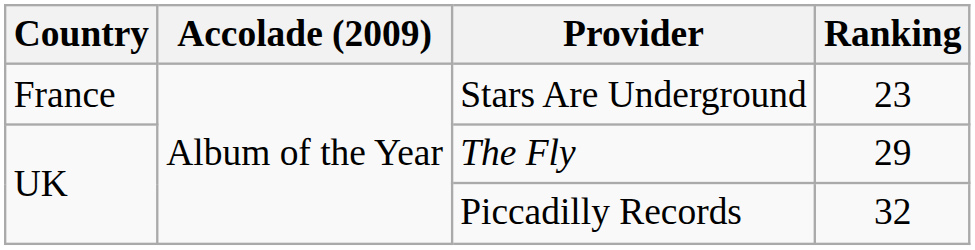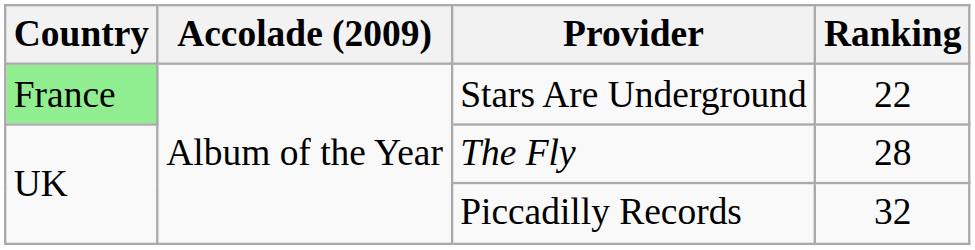Stars Are Underground | Country: no background -> lightgreen background
Stars Are Underground | Ranking: 23 -> 22
The Fly | Ranking: 29 -> 28
